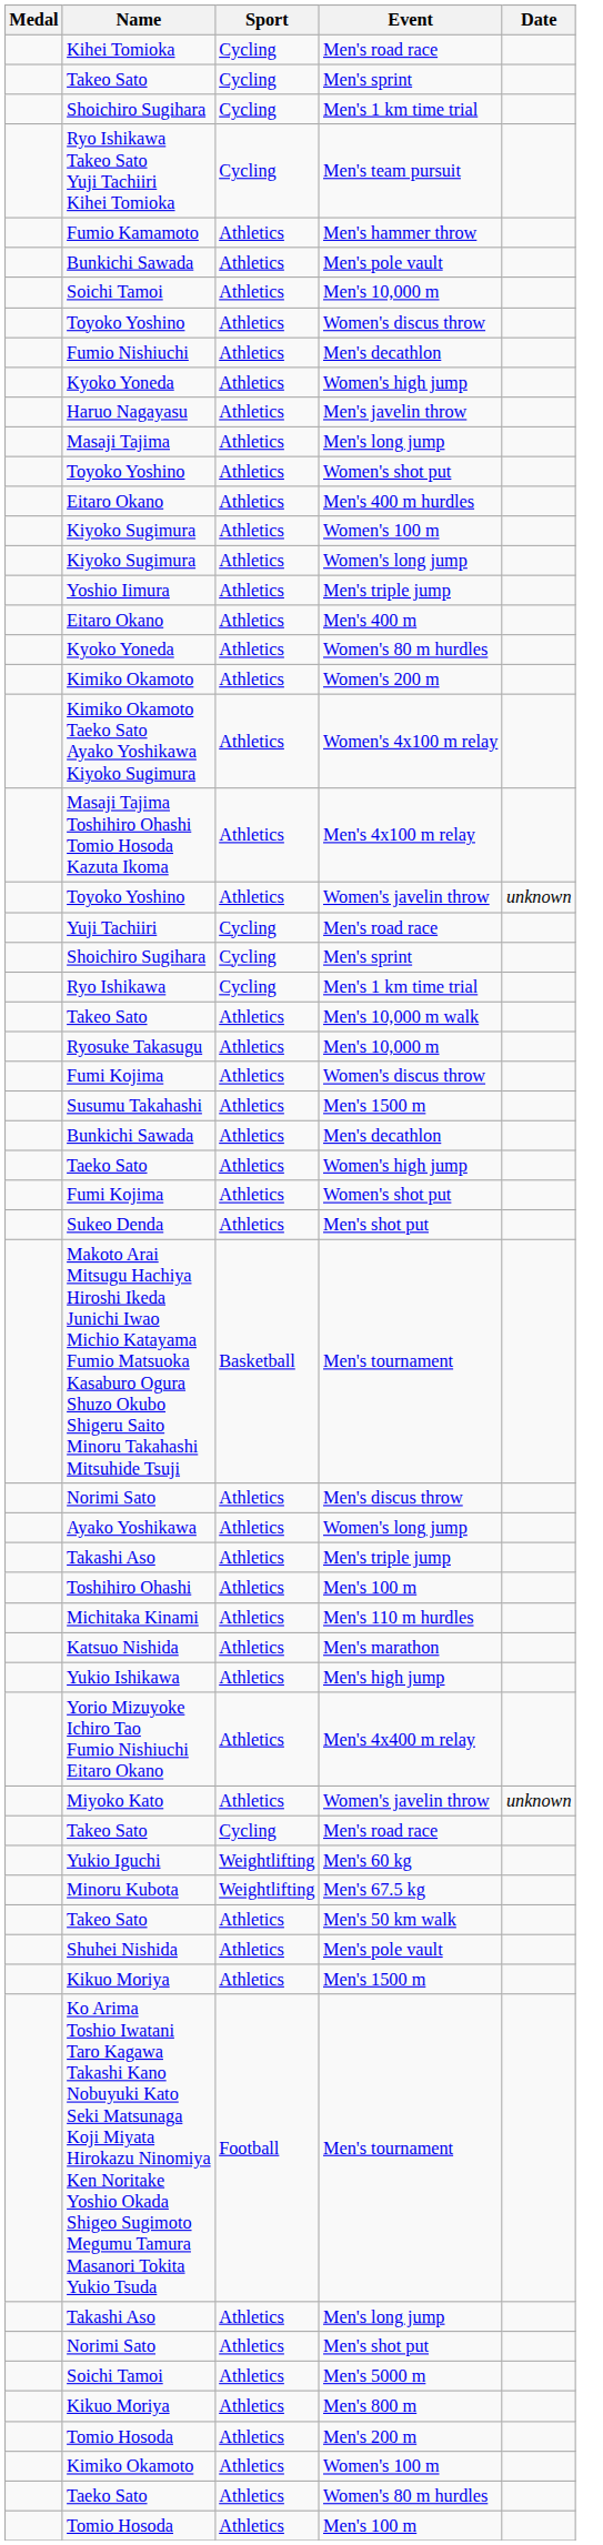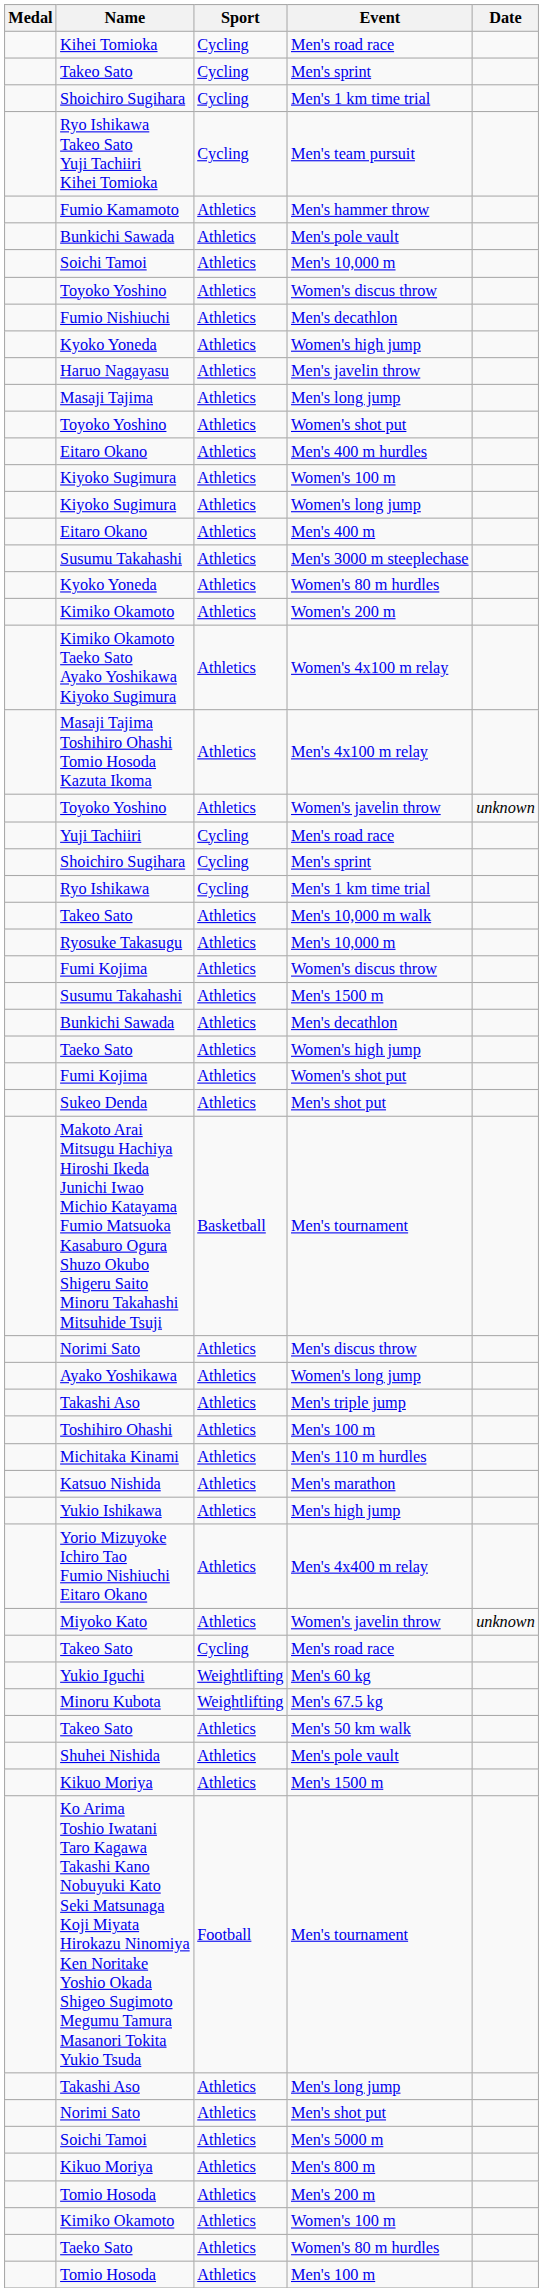- row: Yoshio Iimura | Athletics | Men's triple jump
+ row: Susumu Takahashi | Athletics | Men's 3000 m steeplechase
